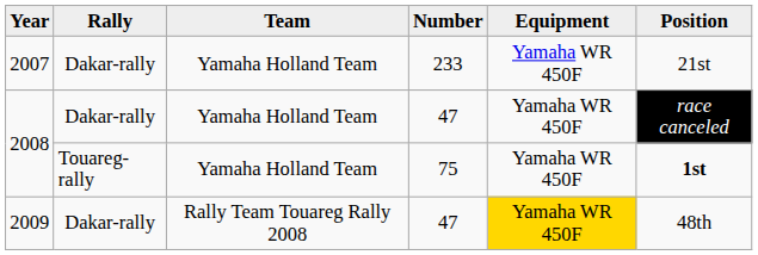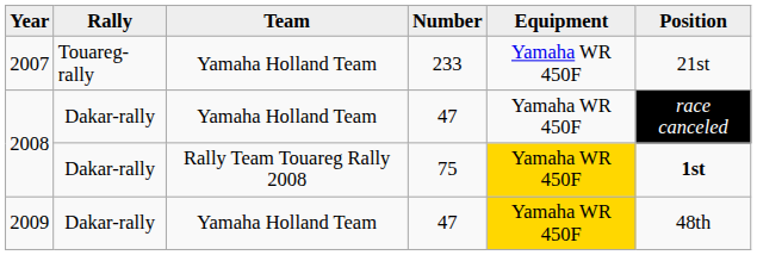2007 | Rally: Dakar-rally -> Touareg-rally
2008 / 75 | Rally: Touareg-rally -> Dakar-rally
2008 / 75 | Team: Yamaha Holland Team -> Rally Team Touareg Rally 2008
2008 / 75 | Equipment: no background -> gold background
2009 | Team: Rally Team Touareg Rally 2008 -> Yamaha Holland Team
